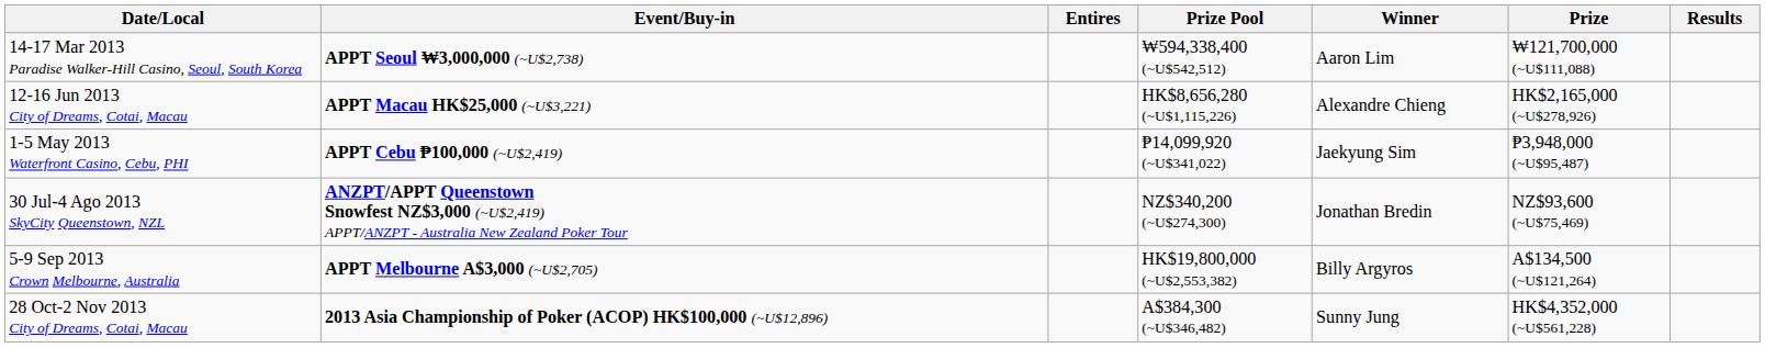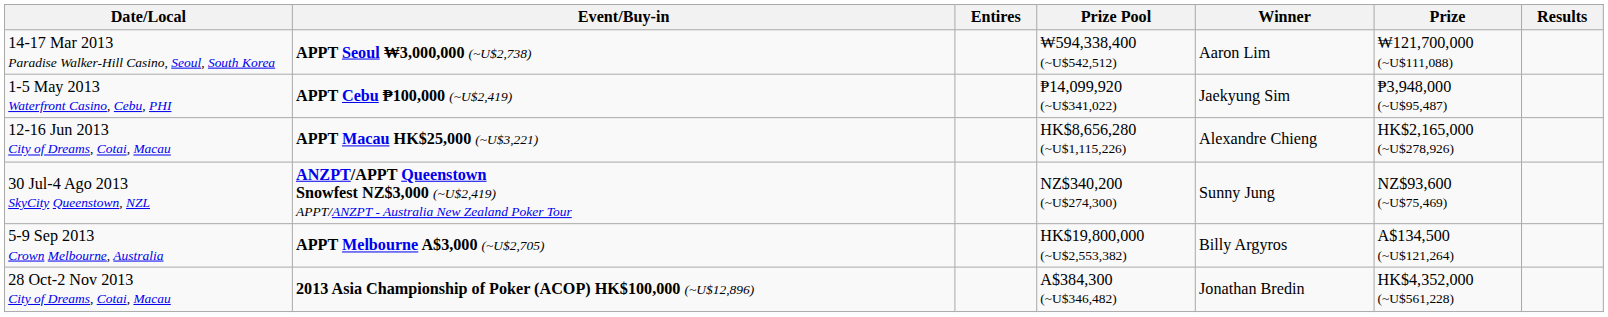rows swapped: 1-5 May 2013 Waterfront Casino, Cebu, PHI <-> 12-16 Jun 2013 City of Dreams, Cotai, Macau
30 Jul-4 Ago 2013 SkyCity Queenstown, NZL | Winner: Jonathan Bredin -> Sunny Jung
28 Oct-2 Nov 2013 City of Dreams, Cotai, Macau | Winner: Sunny Jung -> Jonathan Bredin
